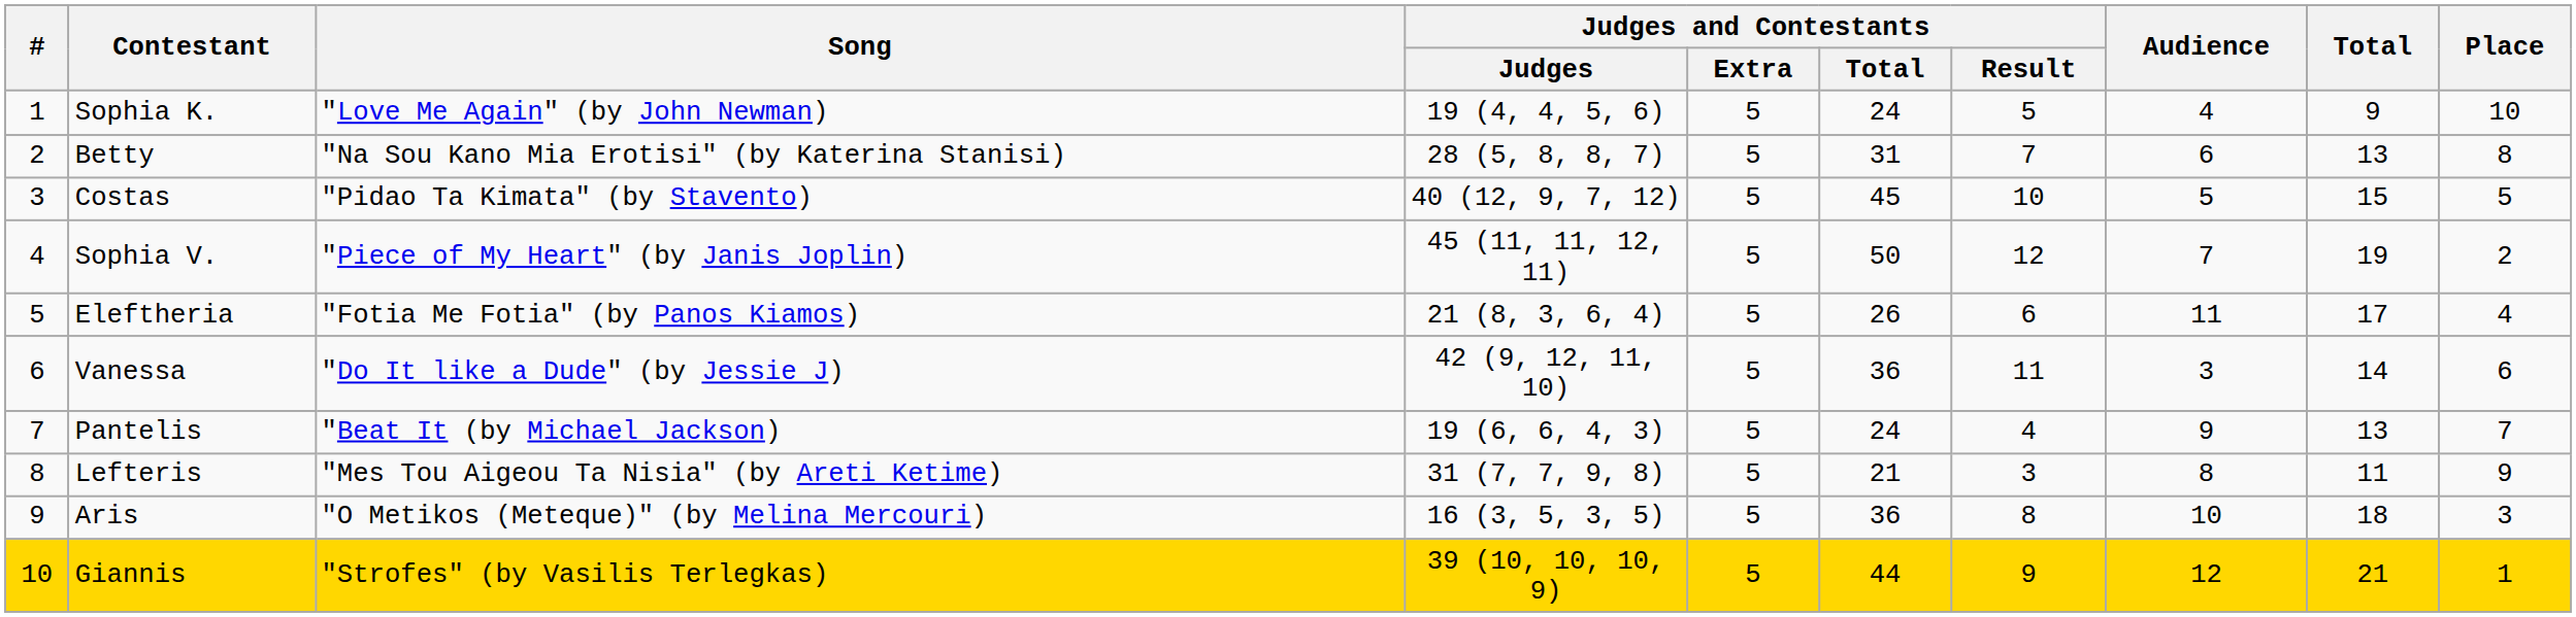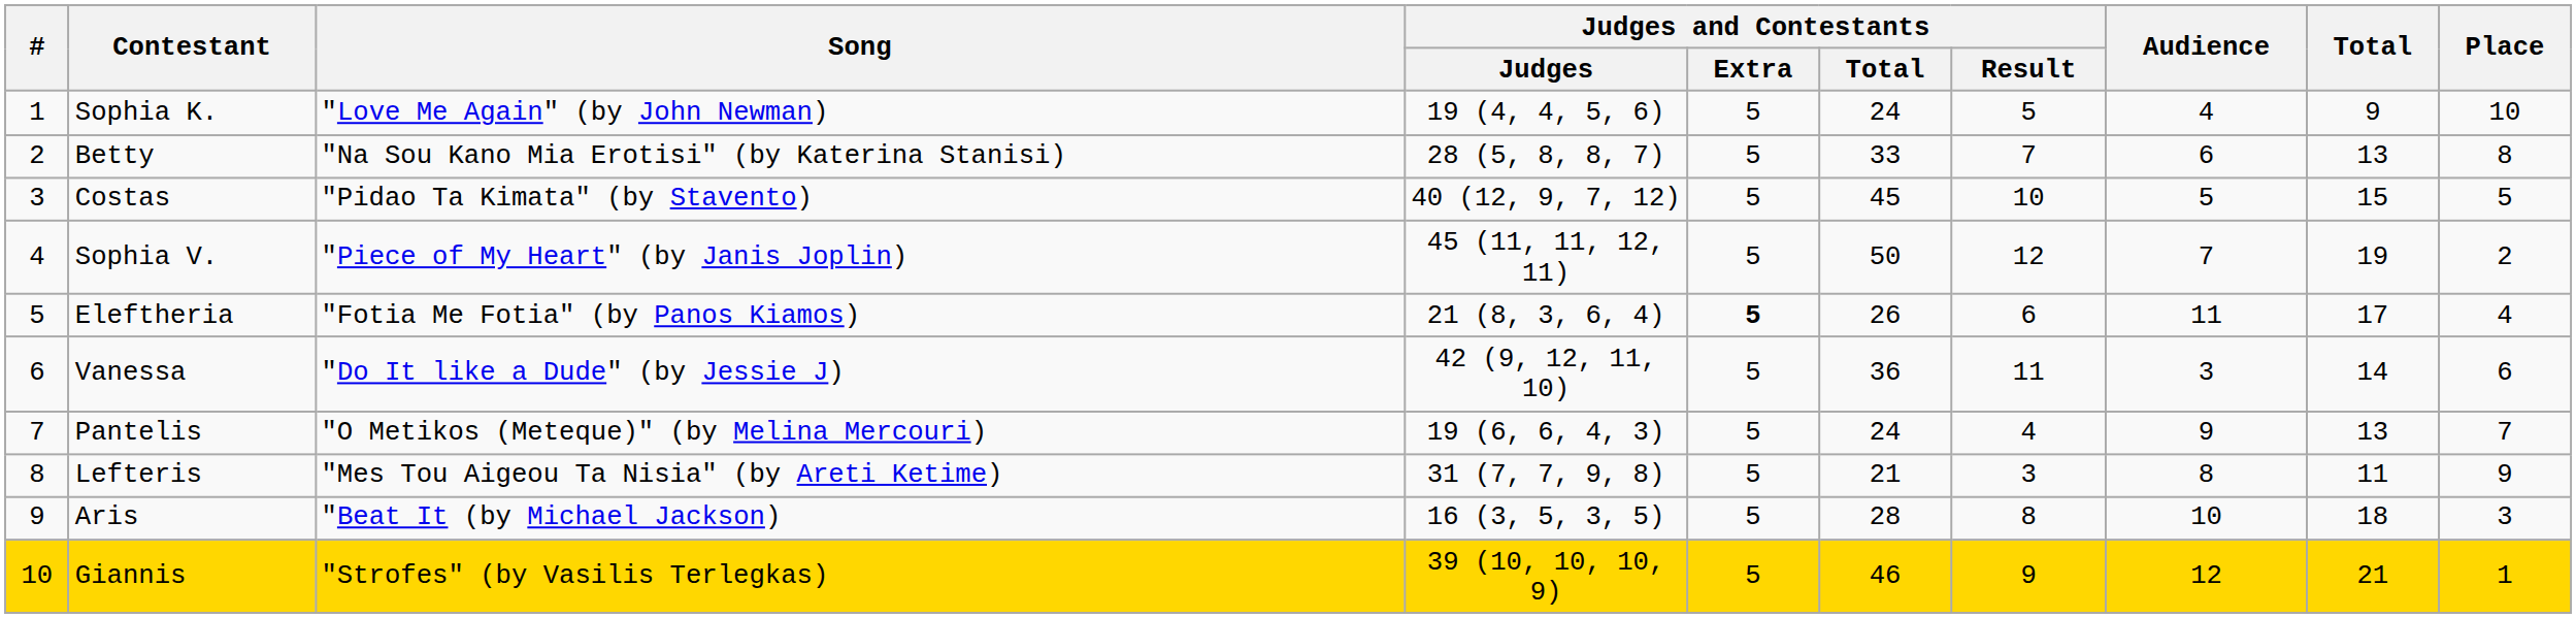Betty | Judges and Contestants / Total: 31 -> 33
Eleftheria | Judges and Contestants / Extra: normal -> bold
Pantelis | Song: "Beat It (by Michael Jackson) -> "O Metikos (Meteque)" (by Melina Mercouri)
Aris | Song: "O Metikos (Meteque)" (by Melina Mercouri) -> "Beat It (by Michael Jackson)
Aris | Judges and Contestants / Total: 36 -> 28
Giannis | Judges and Contestants / Total: 44 -> 46
